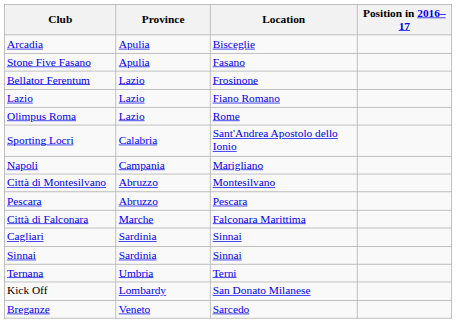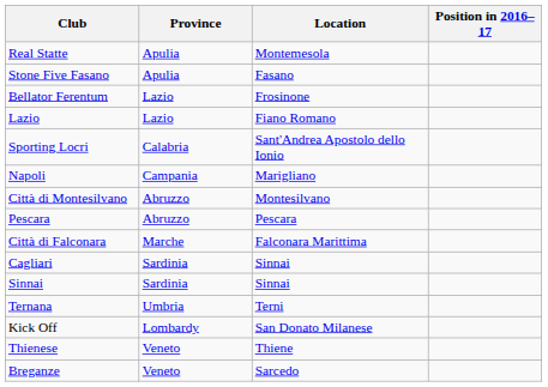- row: Arcadia | Apulia | Bisceglie
+ row: Real Statte | Apulia | Montemesola
- row: Olimpus Roma | Lazio | Rome
+ row: Thienese | Veneto | Thiene
